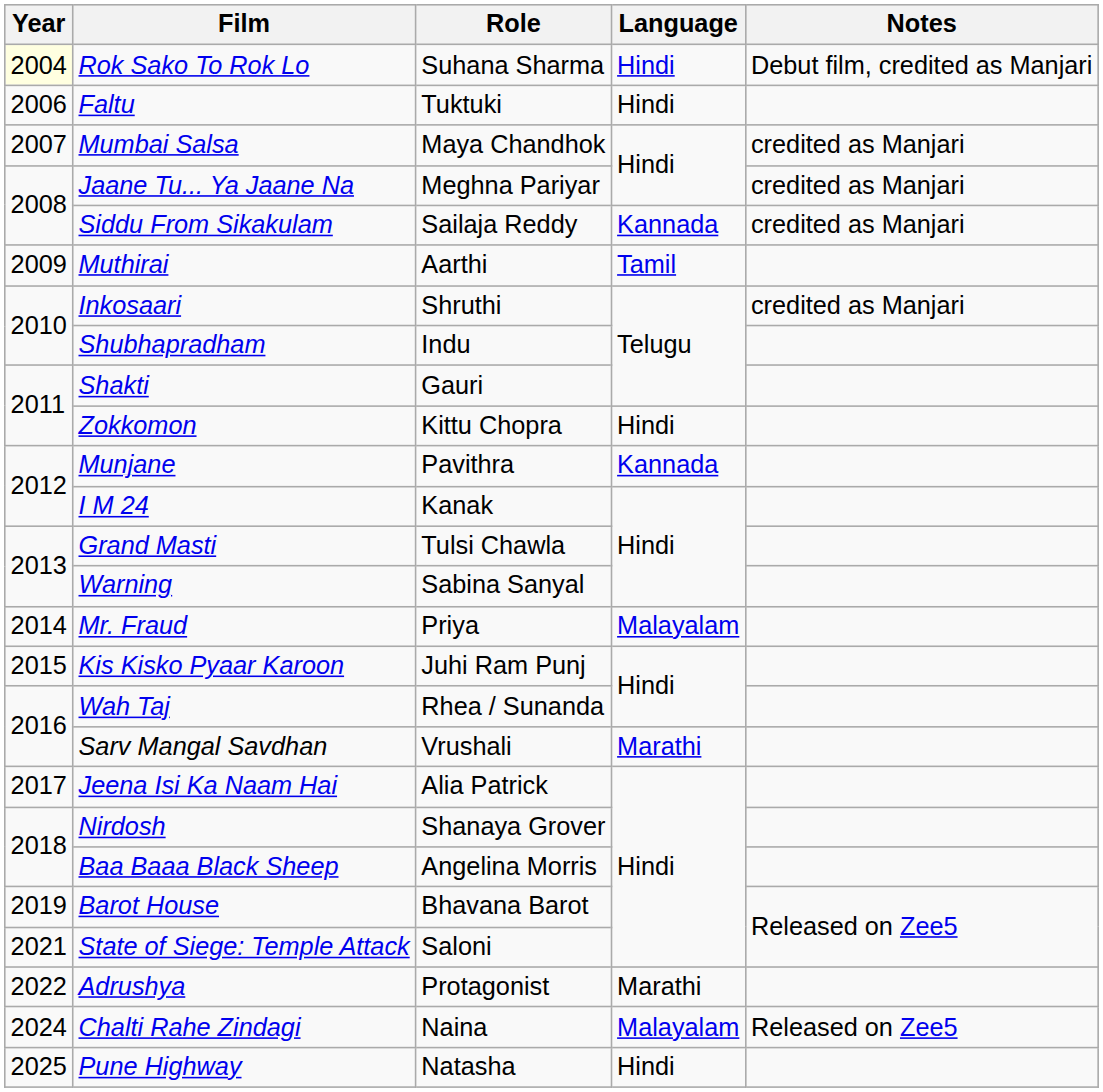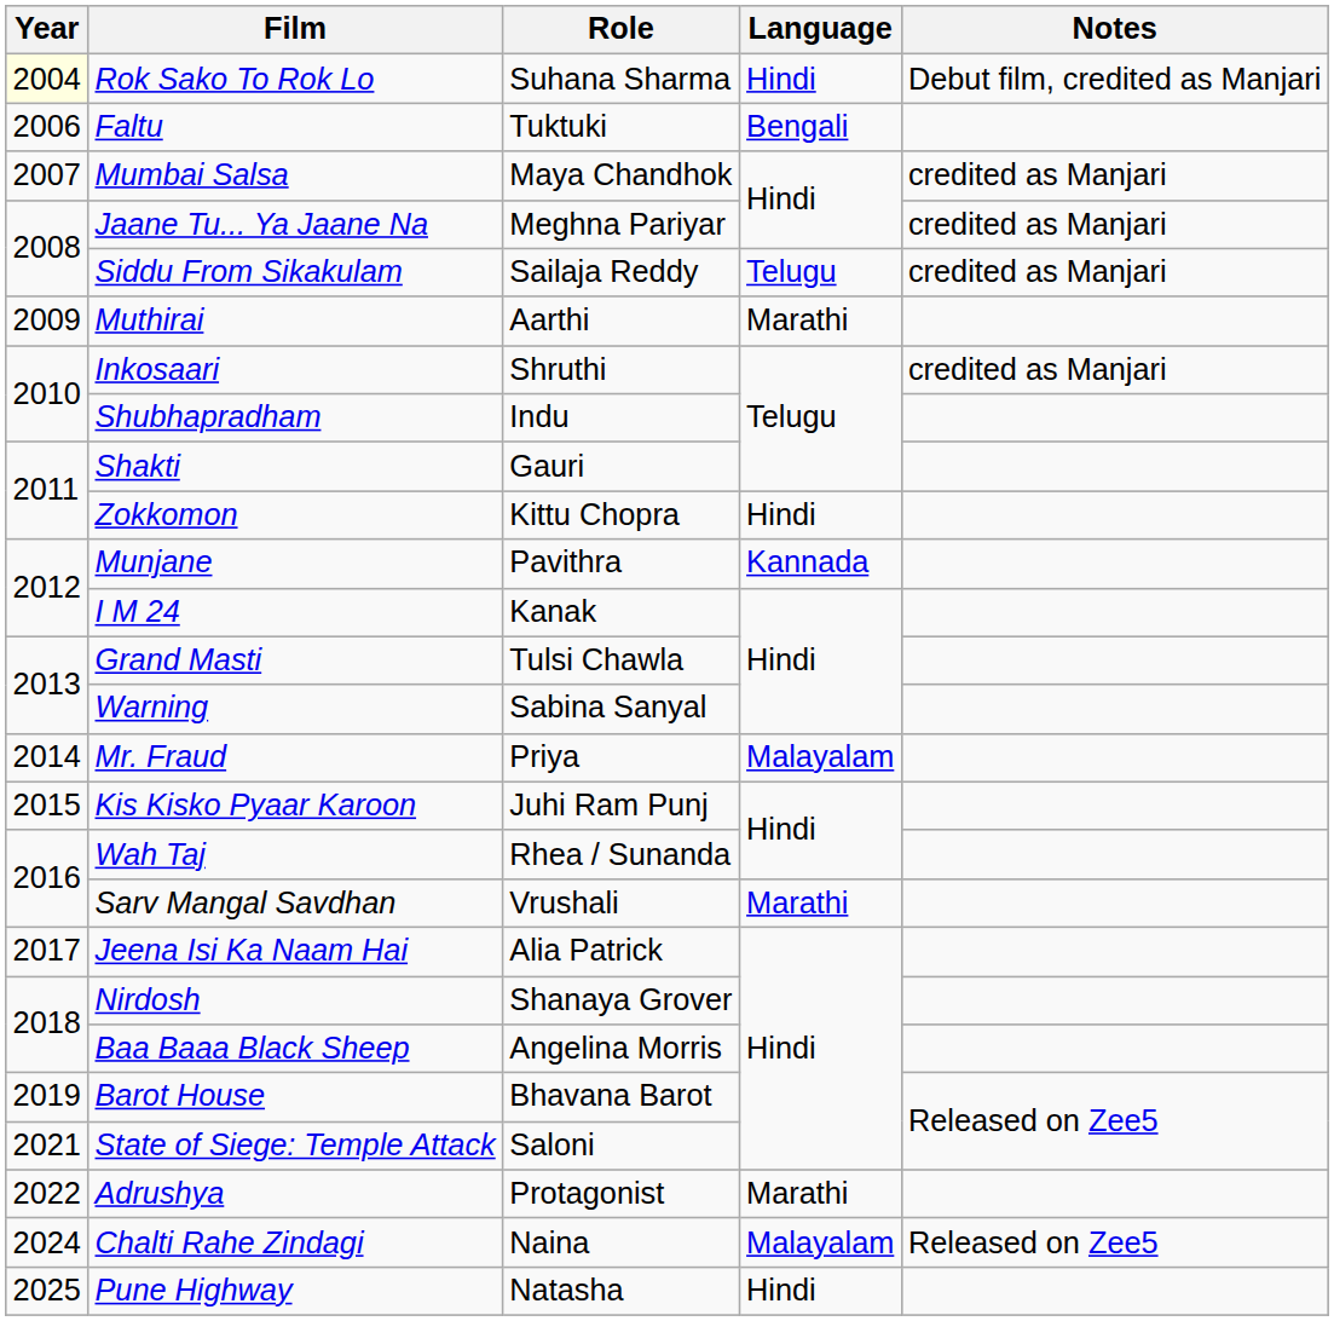Faltu | Language: Hindi -> Bengali
Siddu From Sikakulam | Language: Kannada -> Telugu
Muthirai | Language: Tamil -> Marathi
